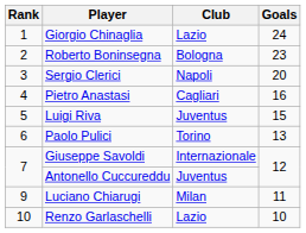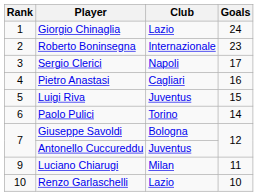Roberto Boninsegna | Club: Bologna -> Internazionale
Sergio Clerici | Goals: 20 -> 17
Paolo Pulici | Goals: 13 -> 14
Giuseppe Savoldi | Club: Internazionale -> Bologna
